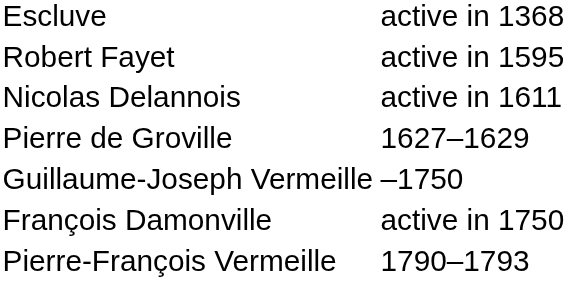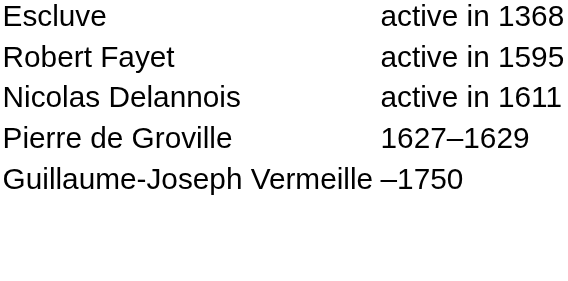- row: François Damonville | active in 1750
- row: Pierre-François Vermeille | 1790–1793
